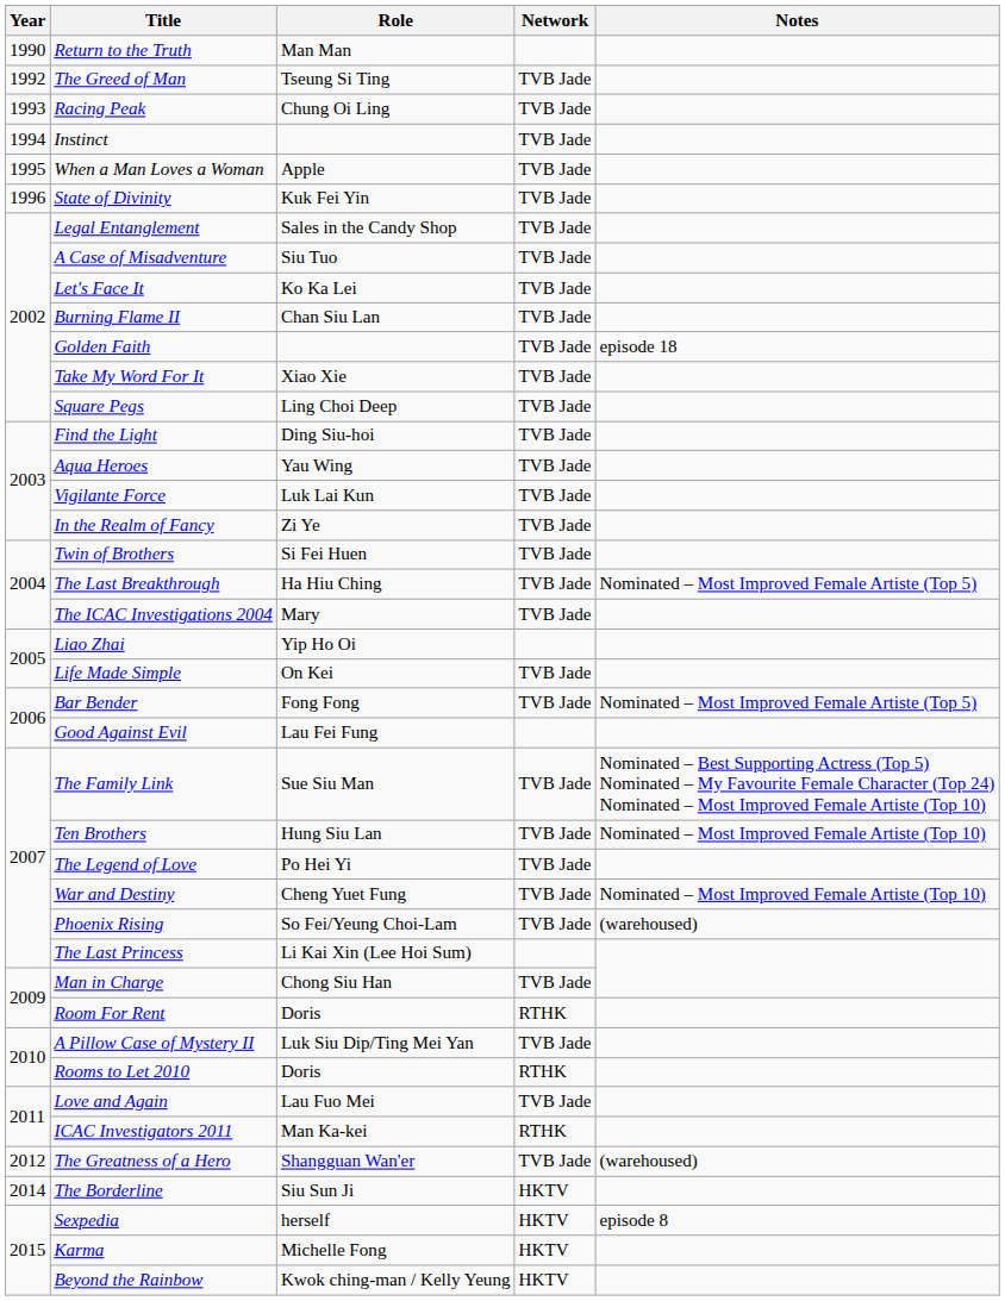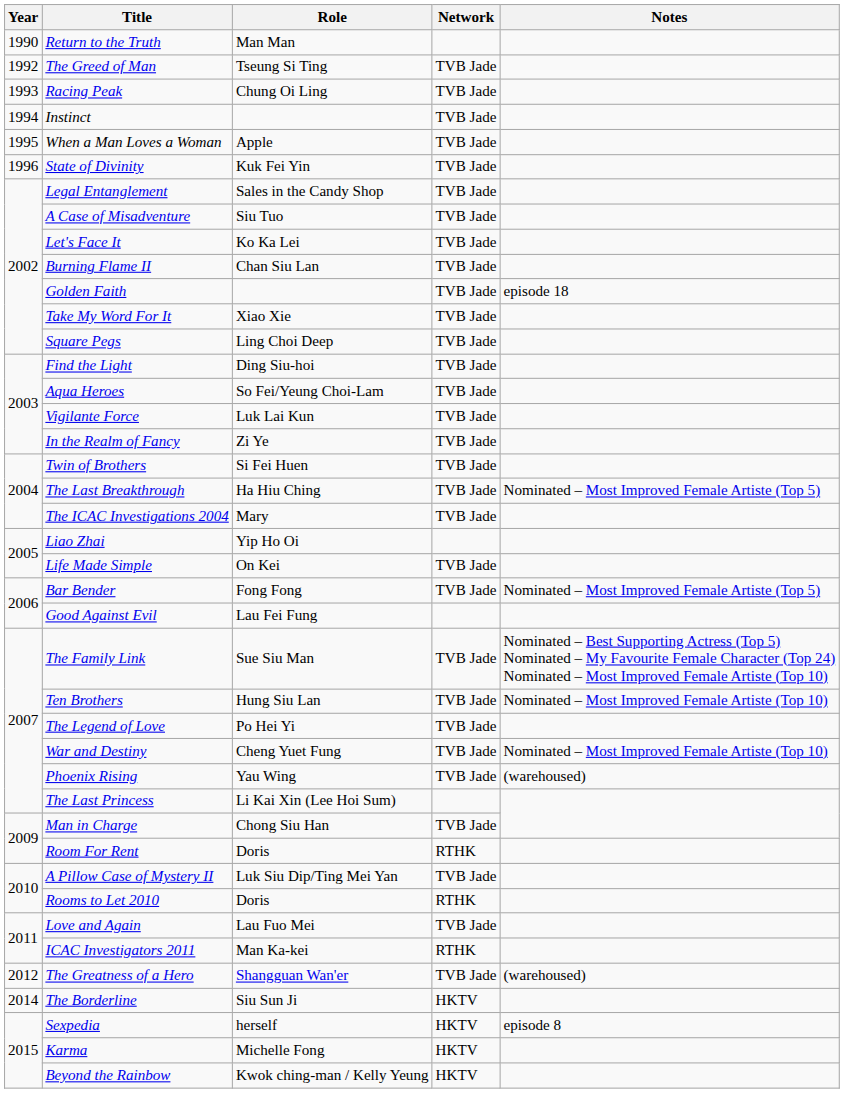Aqua Heroes | Role: Yau Wing -> So Fei/Yeung Choi-Lam
Phoenix Rising | Role: So Fei/Yeung Choi-Lam -> Yau Wing
